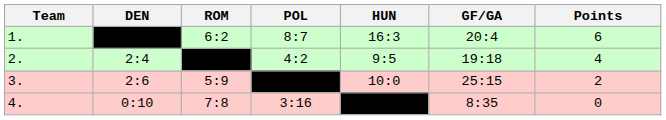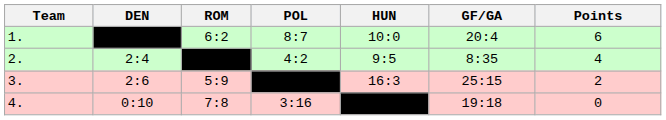1. | HUN: 16:3 -> 10:0
2. | GF/GA: 19:18 -> 8:35
3. | HUN: 10:0 -> 16:3
4. | GF/GA: 8:35 -> 19:18
